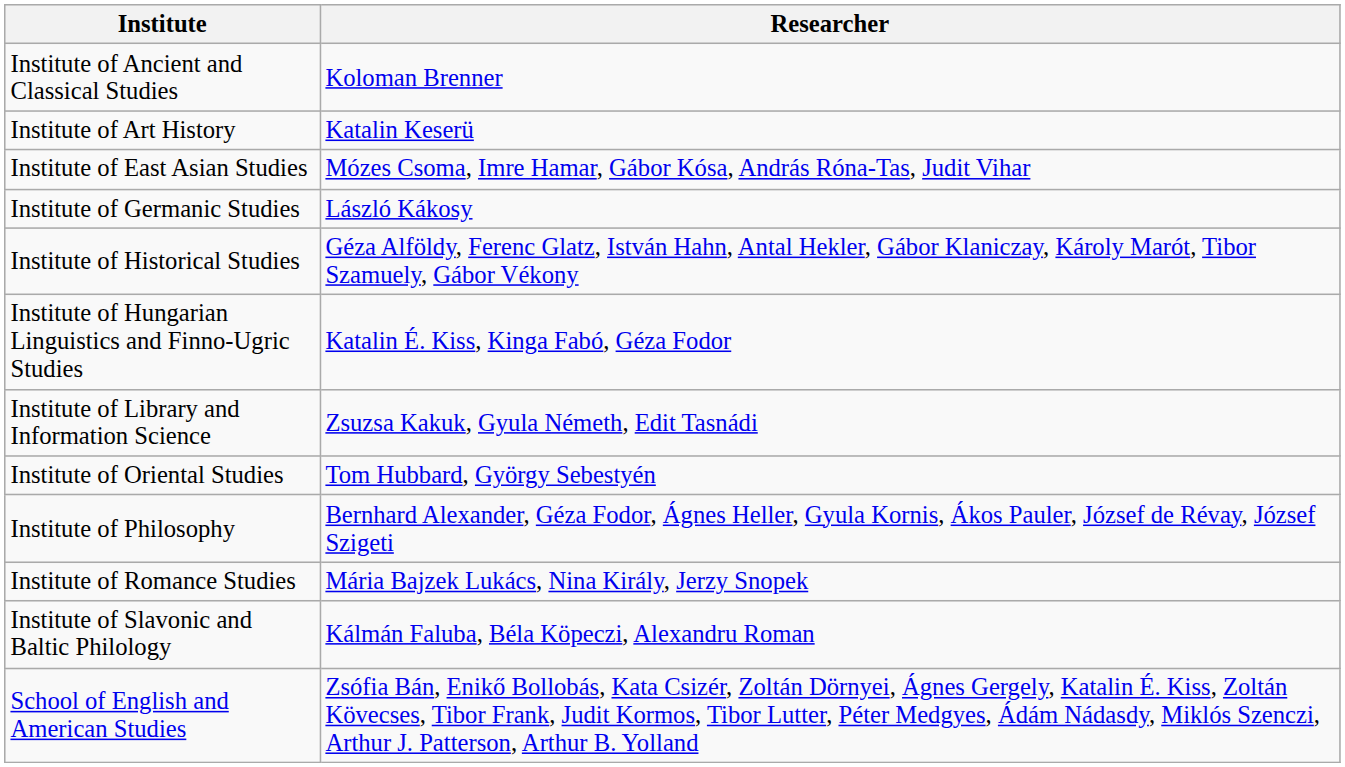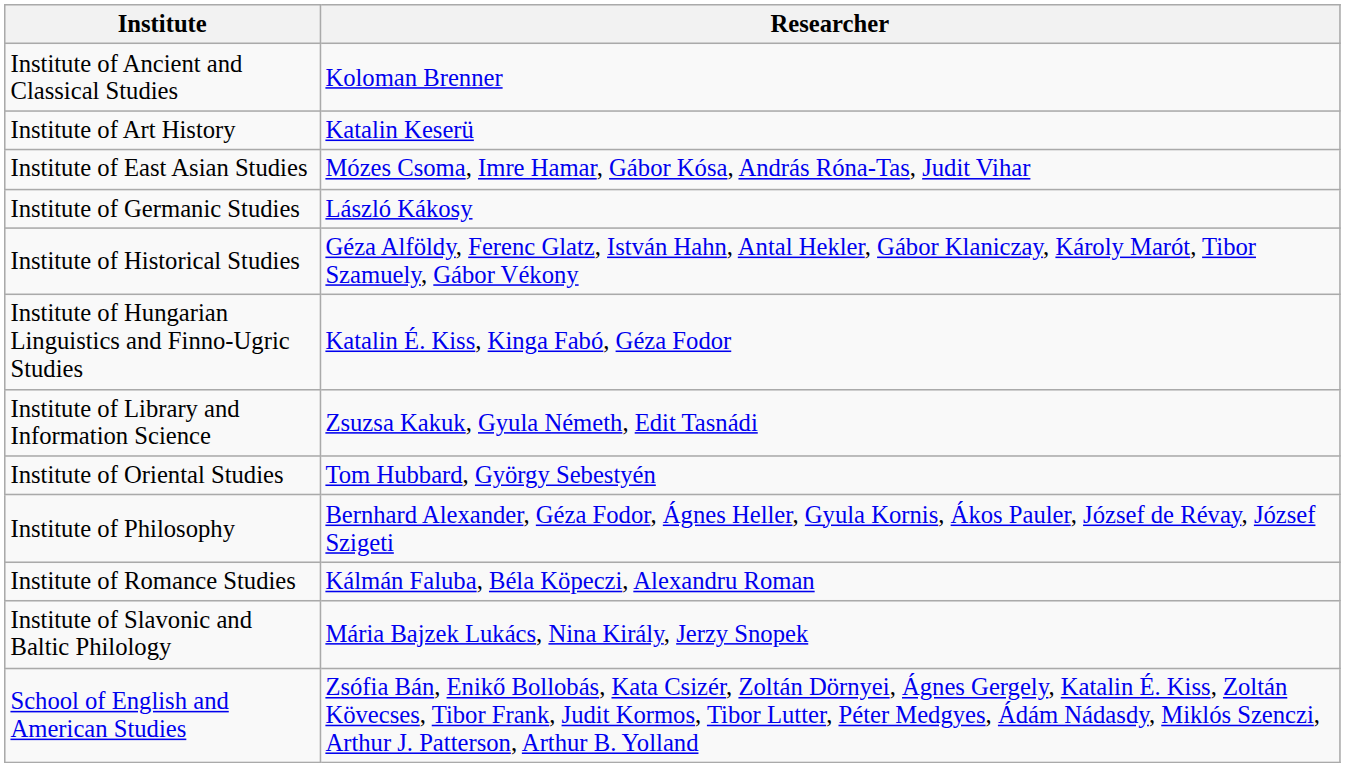Institute of Romance Studies | Researcher: Mária Bajzek Lukács, Nina Király, Jerzy Snopek -> Kálmán Faluba, Béla Köpeczi, Alexandru Roman
Institute of Slavonic and Baltic Philology | Researcher: Kálmán Faluba, Béla Köpeczi, Alexandru Roman -> Mária Bajzek Lukács, Nina Király, Jerzy Snopek
